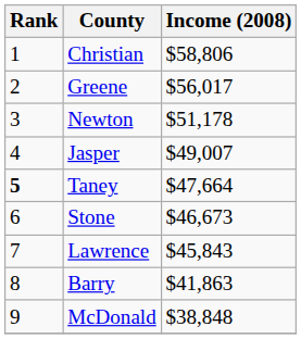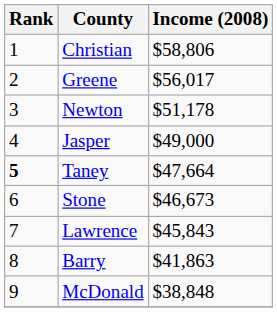Jasper | Income (2008): $49,007 -> $49,000
